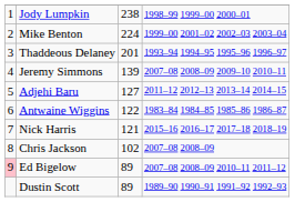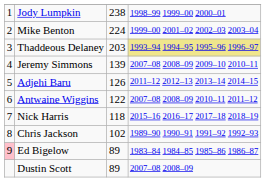Thaddeous Delaney | column 3: 201 -> 203
Thaddeous Delaney | column 4: no background -> khaki background
Adjehi Baru | column 3: 127 -> 126
Antwaine Wiggins | column 4: 1983–84 1984–85 1985–86 1986–87 -> 2007–08 2008–09 2010–11 2011–12
Nick Harris | column 3: 121 -> 118
Chris Jackson | column 4: 2007–08 2008–09 -> 1989–90 1990–91 1991–92 1992–93
Ed Bigelow | column 4: 2007–08 2008–09 2010–11 2011–12 -> 1983–84 1984–85 1985–86 1986–87
Dustin Scott | column 4: 1989–90 1990–91 1991–92 1992–93 -> 2007–08 2008–09
